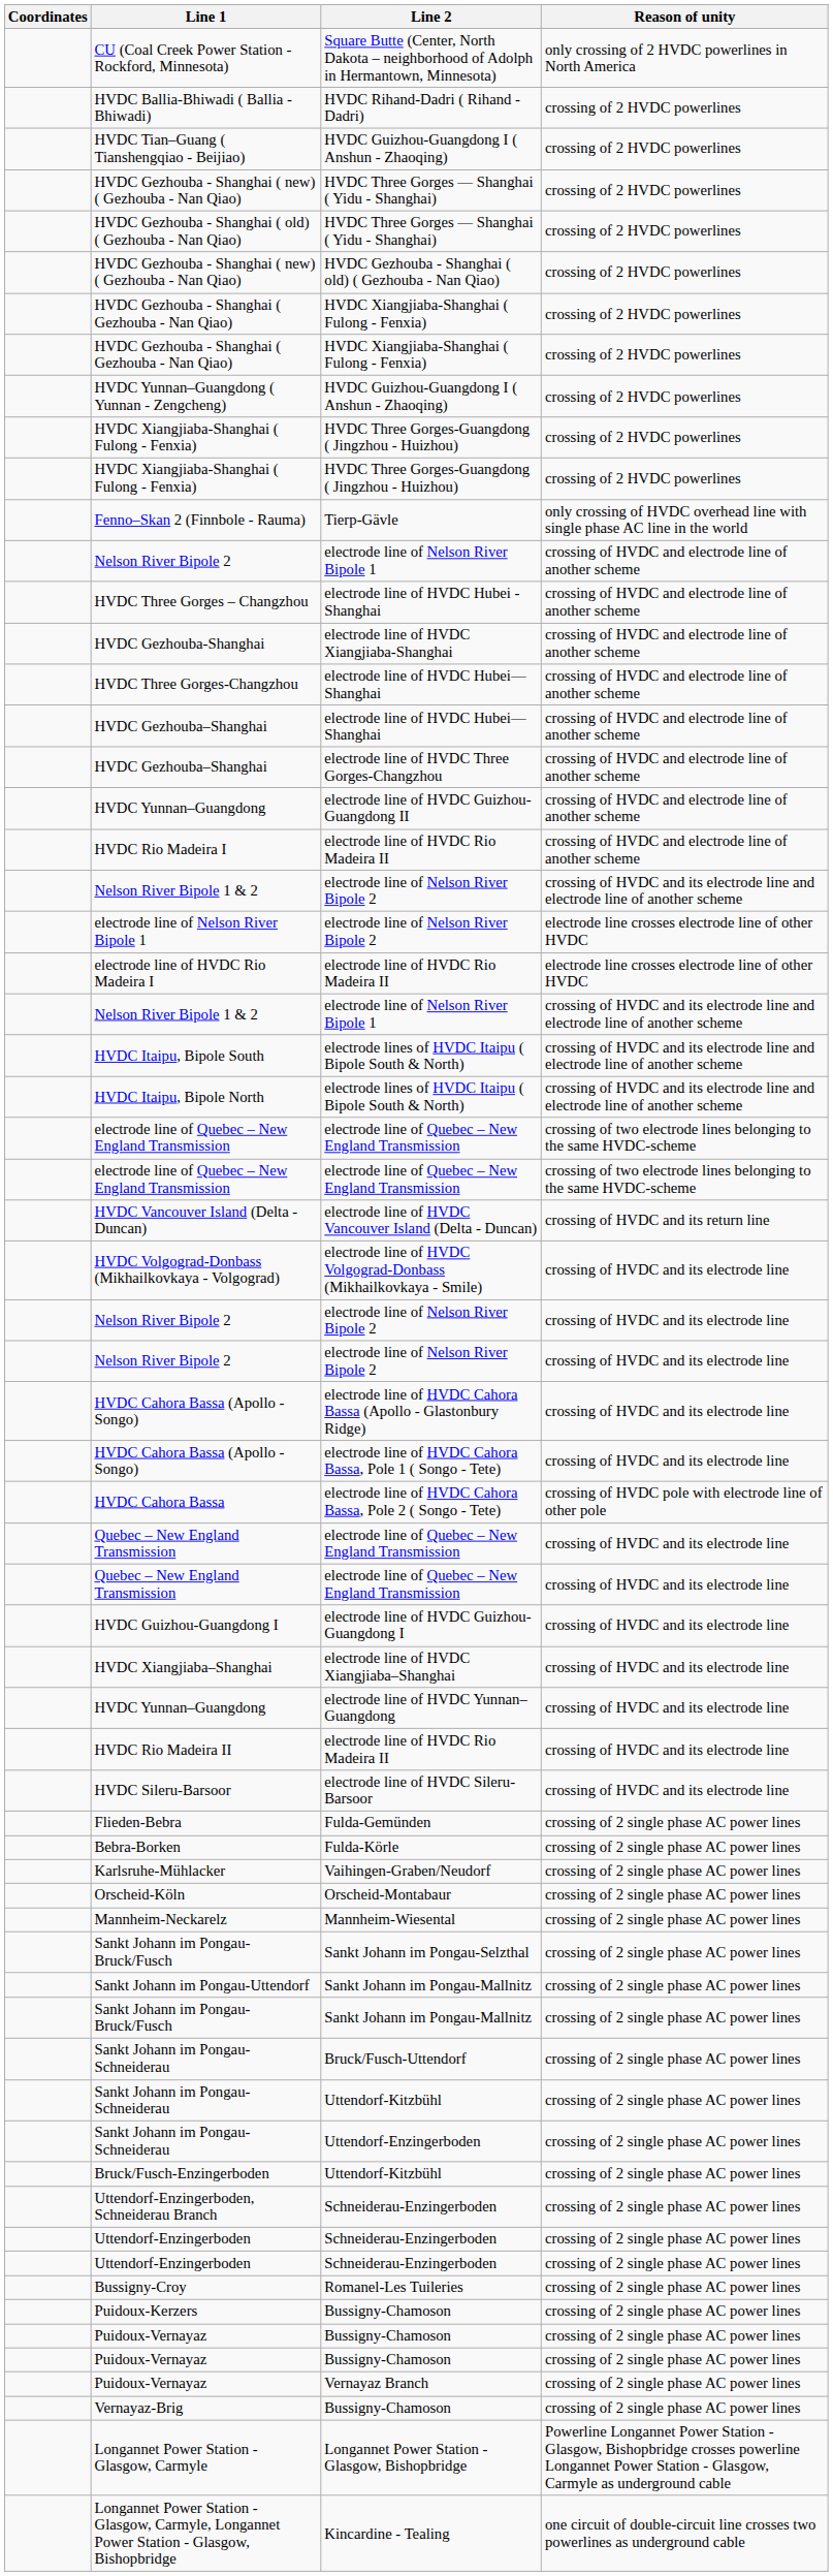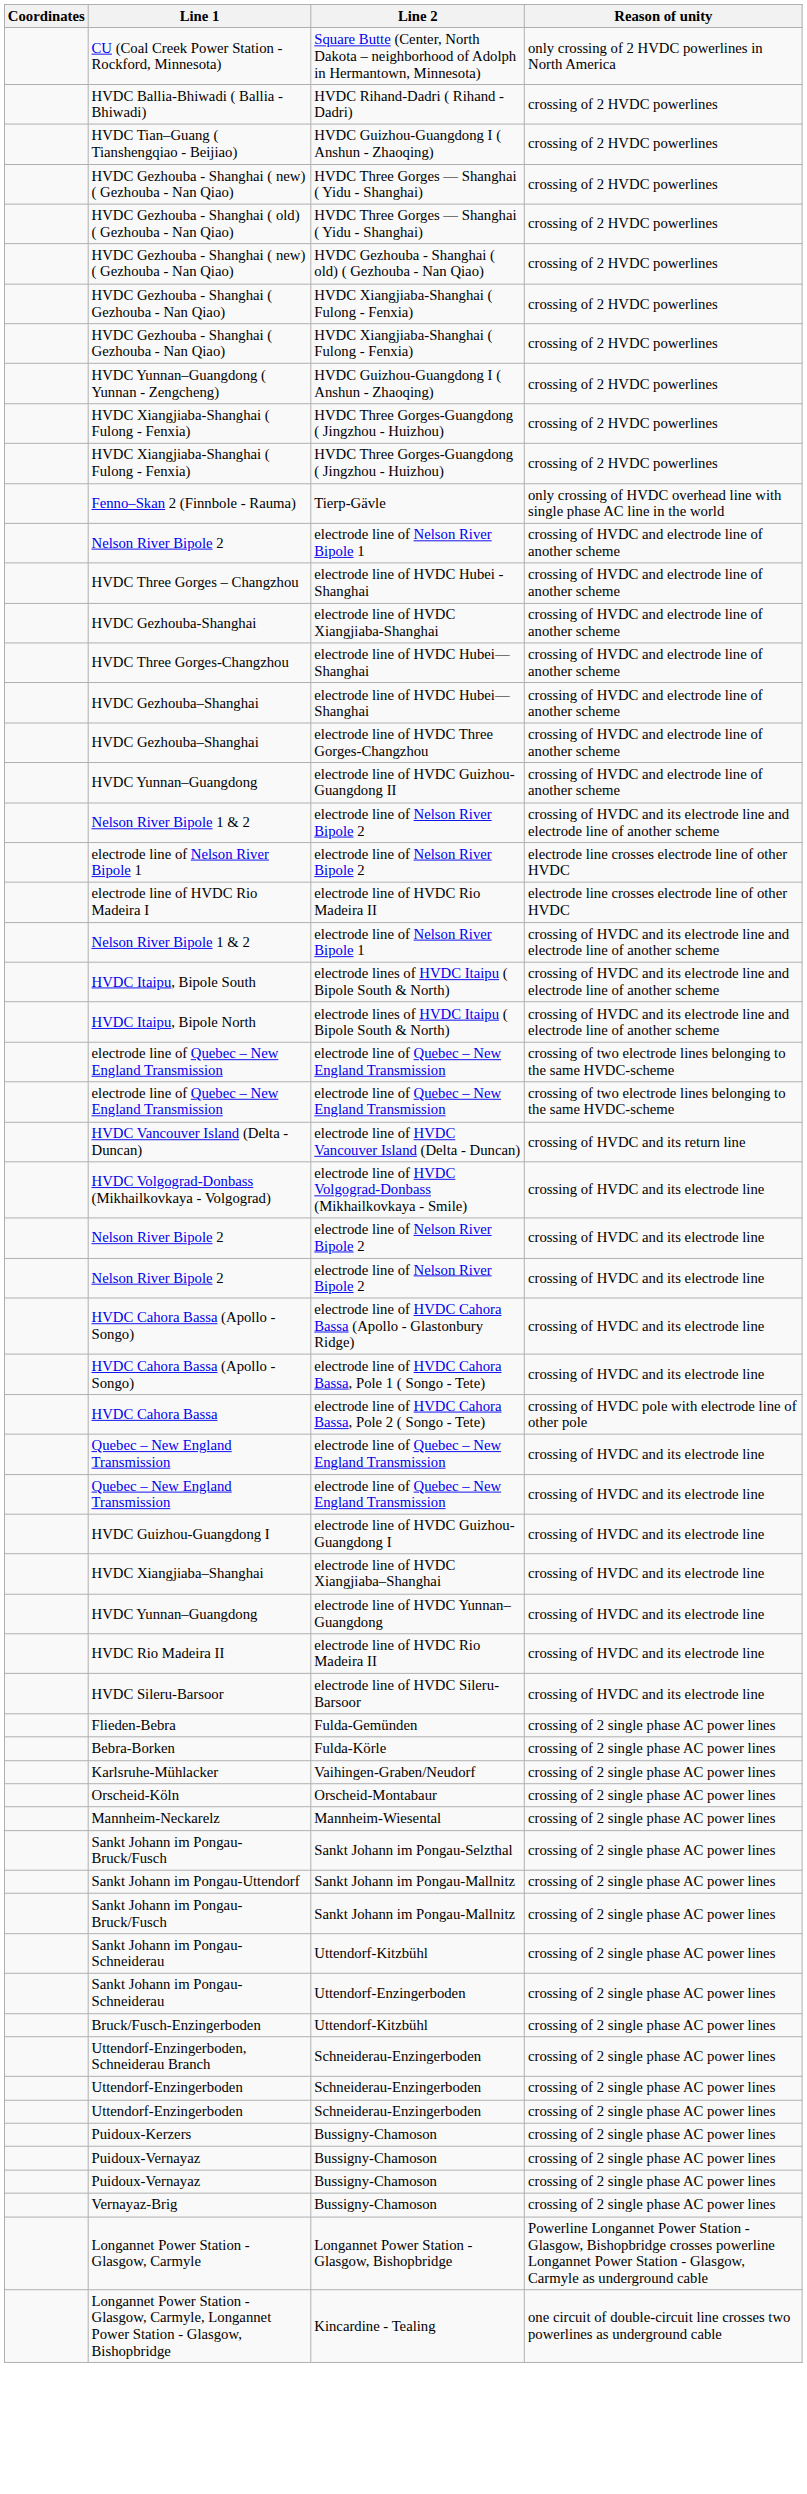- row: HVDC Rio Madeira I | electrode line of HVDC Rio Madeira II | crossing of HVDC and electrode line of another scheme
- row: Sankt Johann im Pongau-Schneiderau | Bruck/Fusch-Uttendorf | crossing of 2 single phase AC power lines
- row: Bussigny-Croy | Romanel-Les Tuileries | crossing of 2 single phase AC power lines
- row: Puidoux-Vernayaz | Vernayaz Branch | crossing of 2 single phase AC power lines
